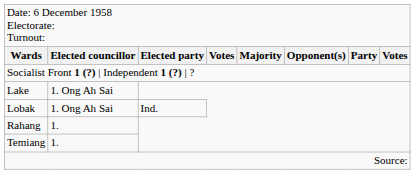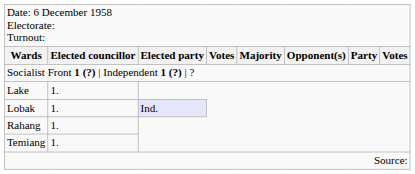Lake | column 2: 1. Ong Ah Sai -> 1.
Lobak | column 2: 1. Ong Ah Sai -> 1.
Lobak | column 3: no background -> lavender background
